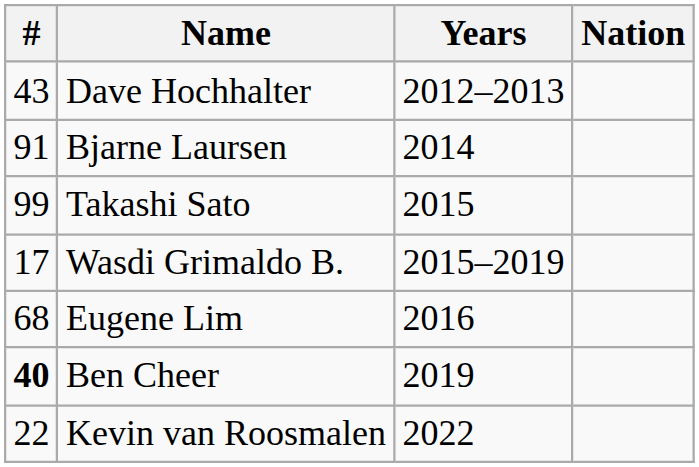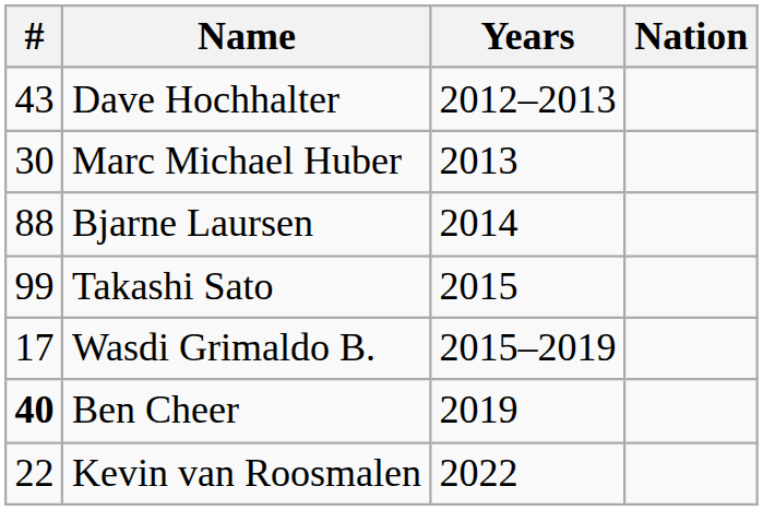+ row: 30 | Marc Michael Huber | 2013
Bjarne Laursen | #: 91 -> 88
- row: 68 | Eugene Lim | 2016
